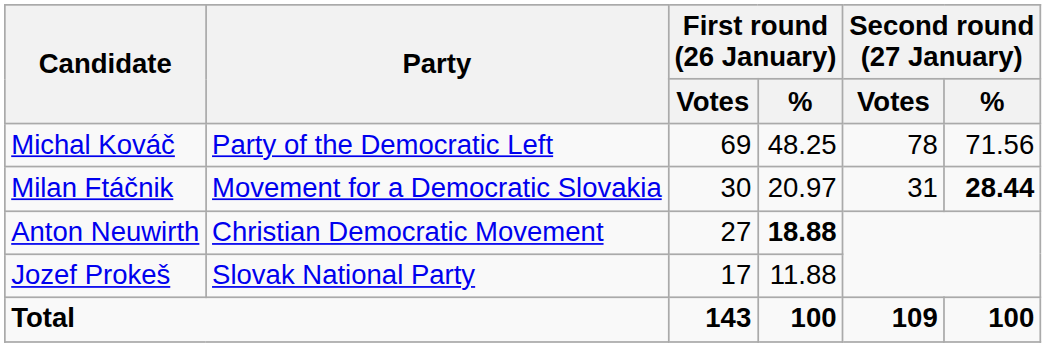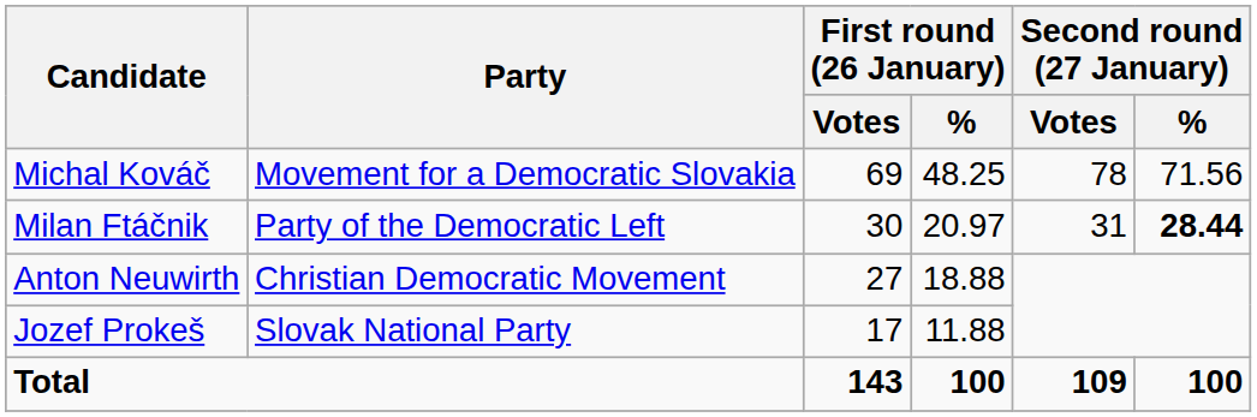Michal Kováč | Party: Party of the Democratic Left -> Movement for a Democratic Slovakia
Milan Ftáčnik | Party: Movement for a Democratic Slovakia -> Party of the Democratic Left
Anton Neuwirth | First round (26 January) / %: bold -> normal
